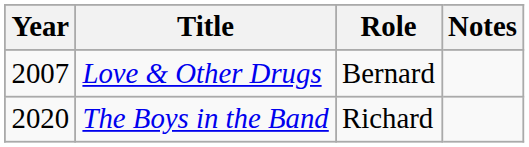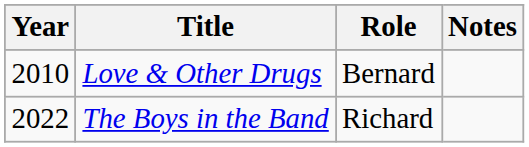Love & Other Drugs | Year: 2007 -> 2010
The Boys in the Band | Year: 2020 -> 2022
